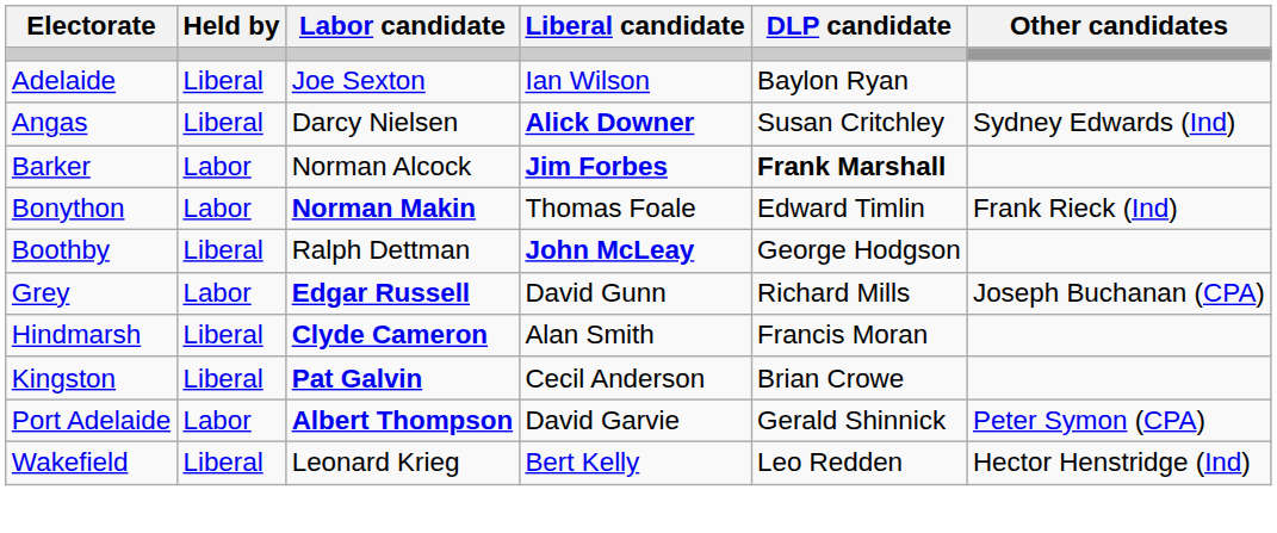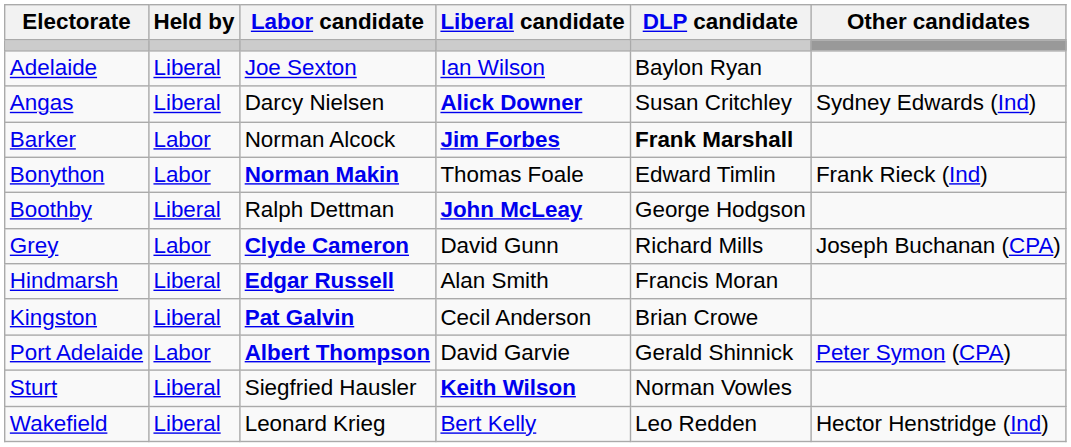Grey | Labor candidate: Edgar Russell -> Clyde Cameron
Hindmarsh | Labor candidate: Clyde Cameron -> Edgar Russell
+ row: Sturt | Liberal | Siegfried Hausler | Keith Wilson | Norman Vowles
